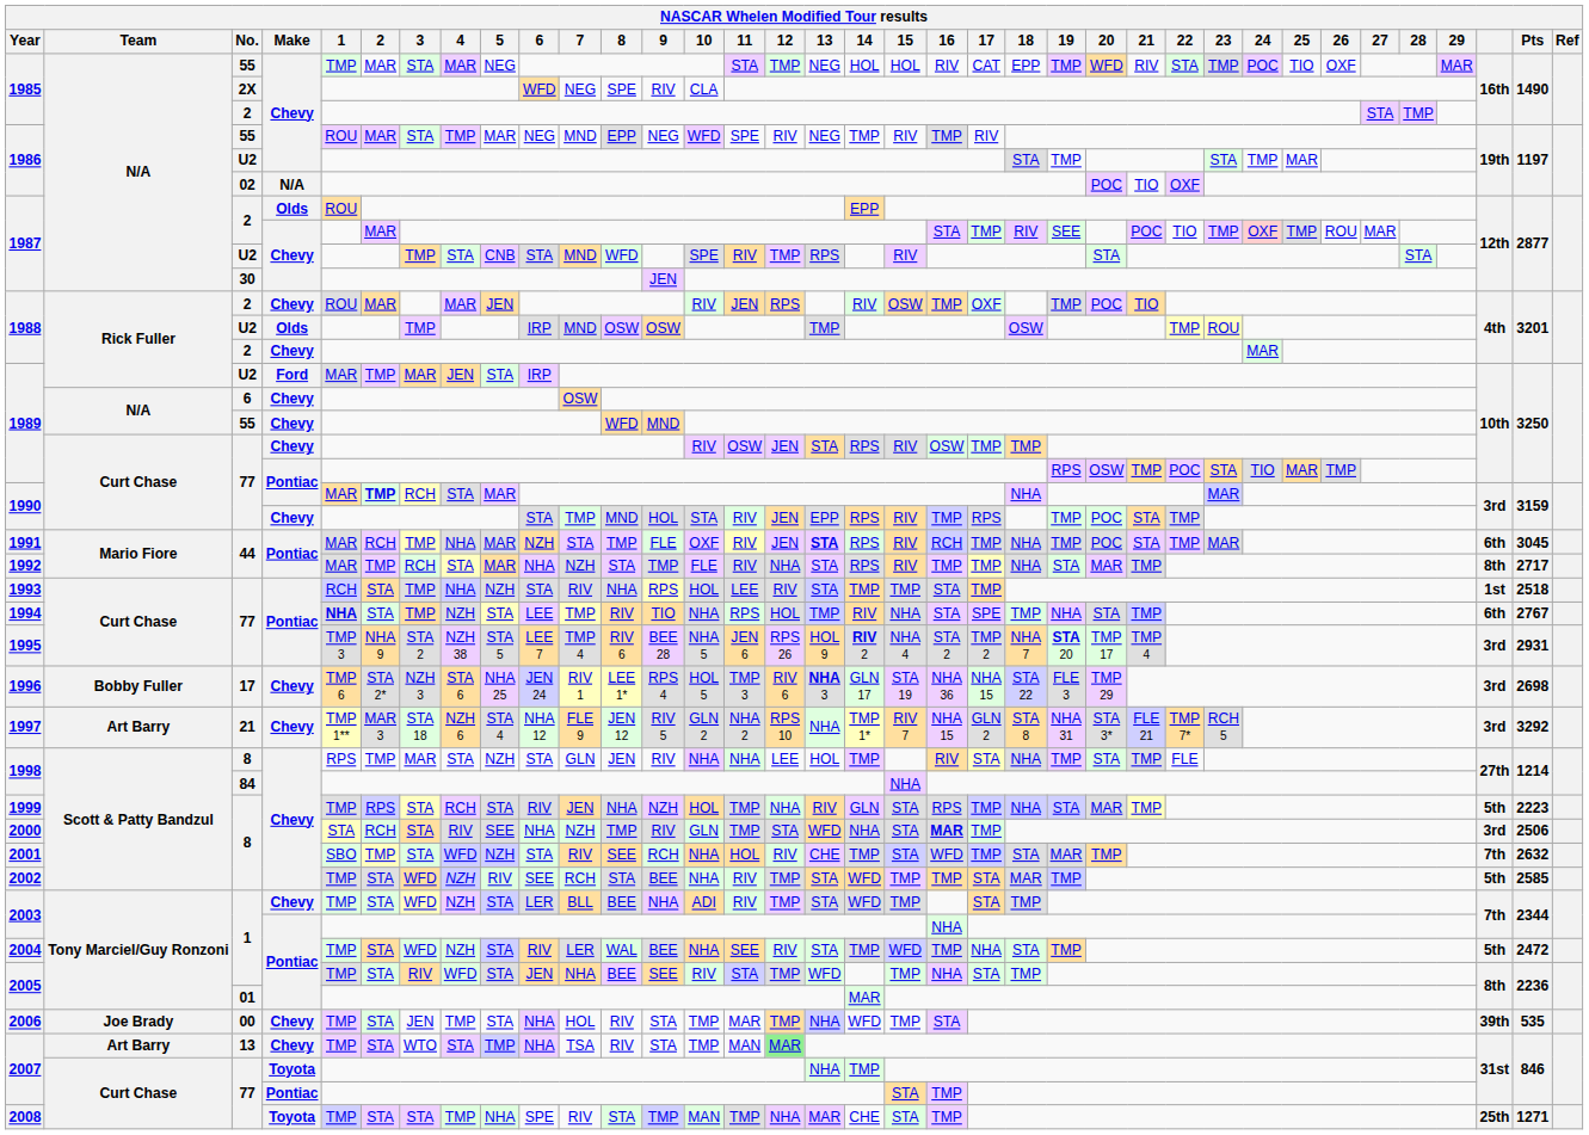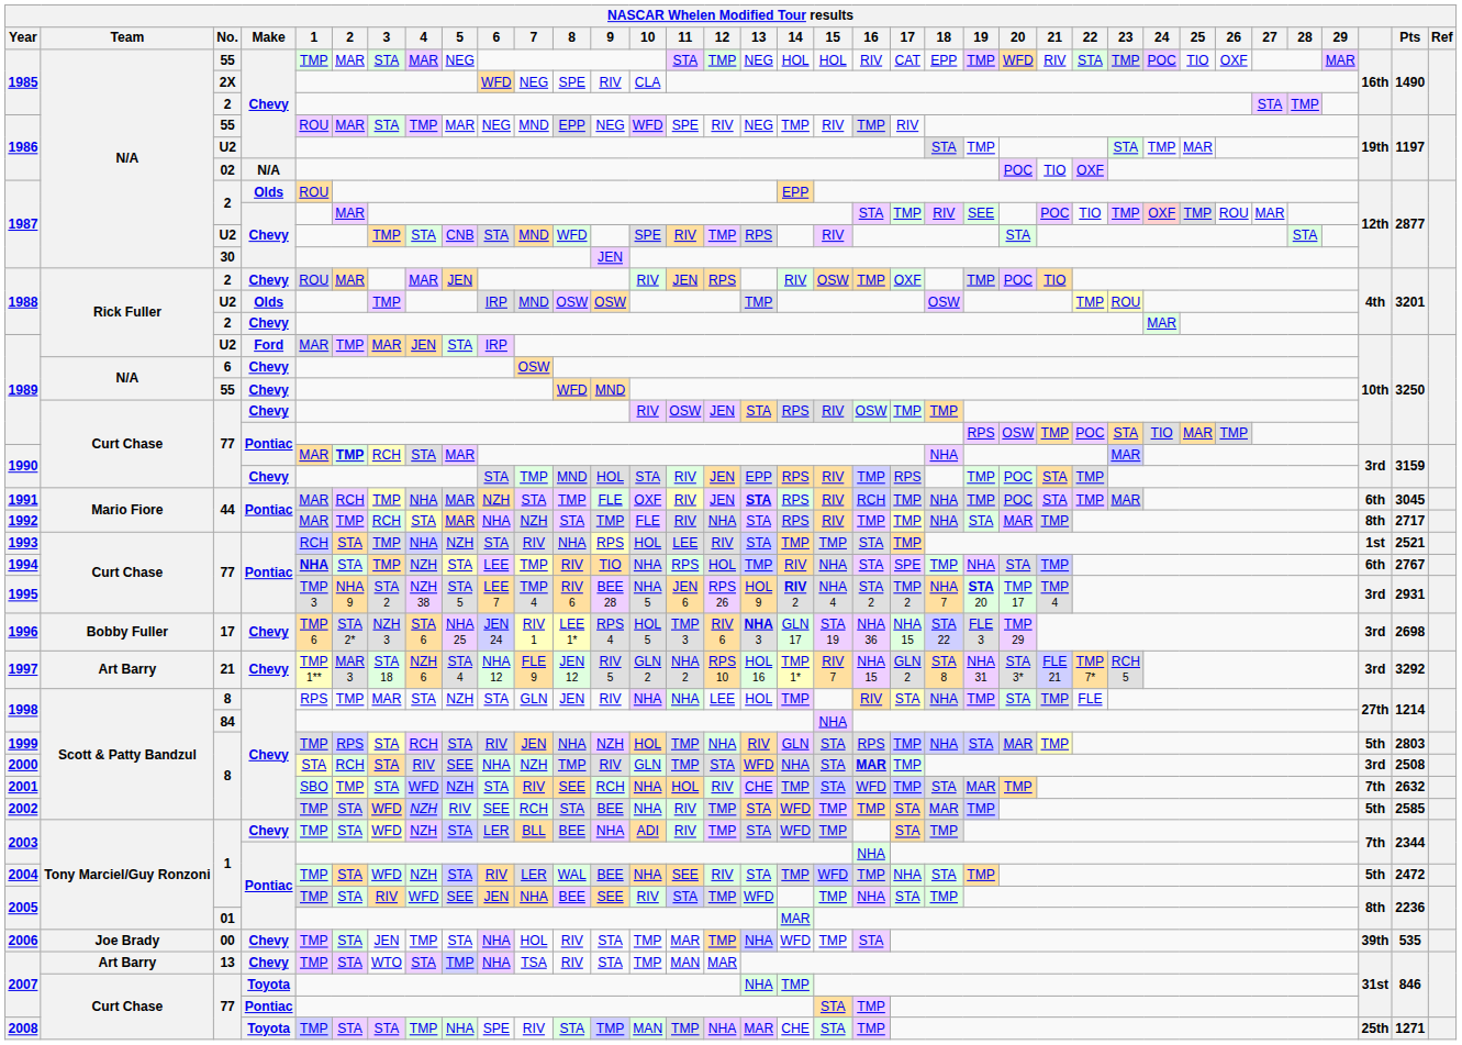1993 | Pts: 2518 -> 2521
1997 | 13: NHA -> HOL 16
1999 | Pts: 2223 -> 2803
2000 | Pts: 2506 -> 2508
2005 / 1 | 5: STA -> SEE
2007 / 13 | 12: lightgreen background -> no background
